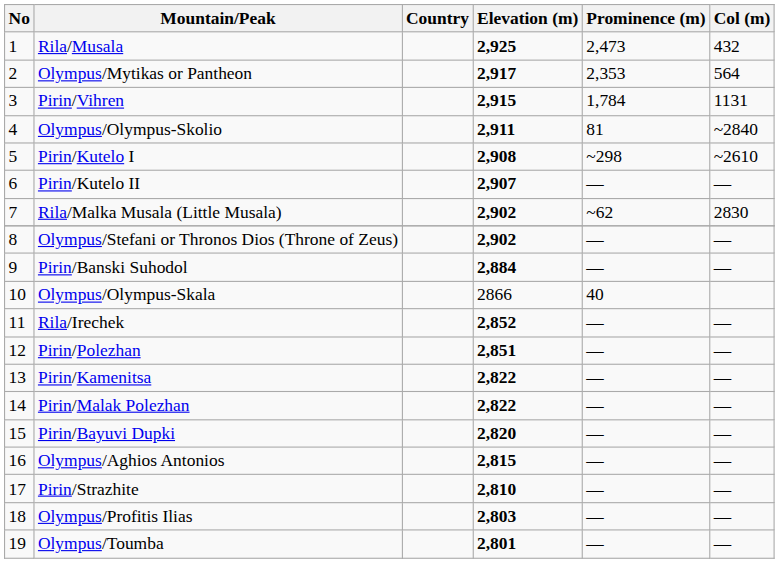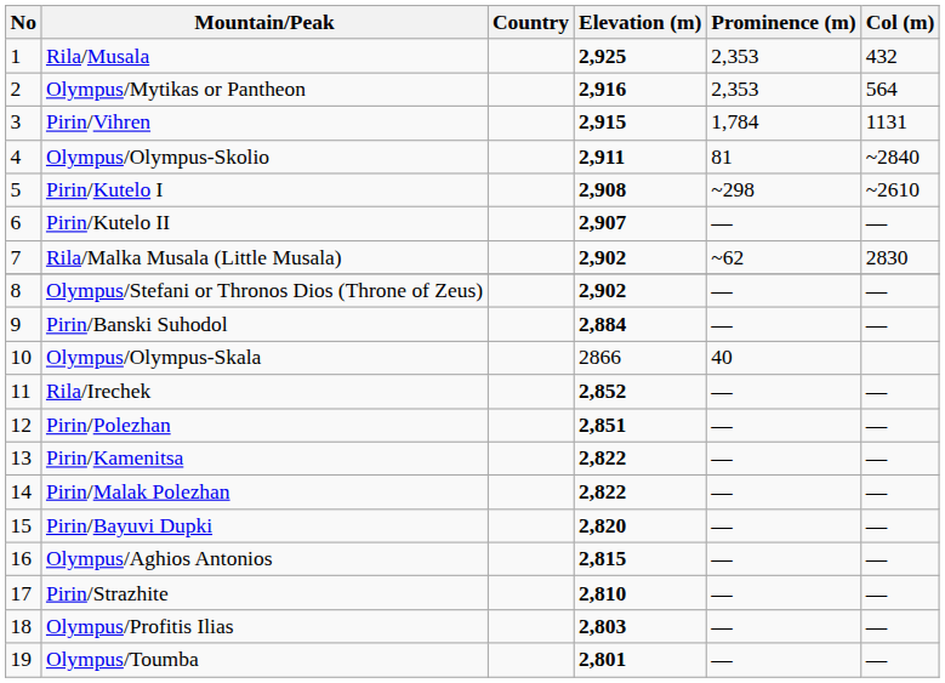Rila/Musala | Prominence (m): 2,473 -> 2,353
Olympus/Mytikas or Pantheon | Elevation (m): 2,917 -> 2,916
